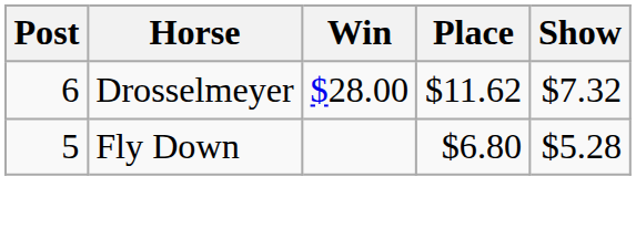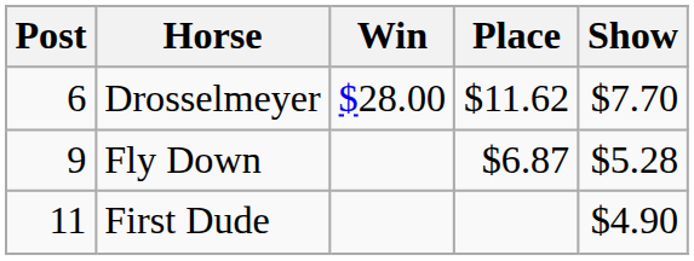Drosselmeyer | Show: $7.32 -> $7.70
Fly Down | Post: 5 -> 9
Fly Down | Place: $6.80 -> $6.87
+ row: 11 | First Dude | $4.90
